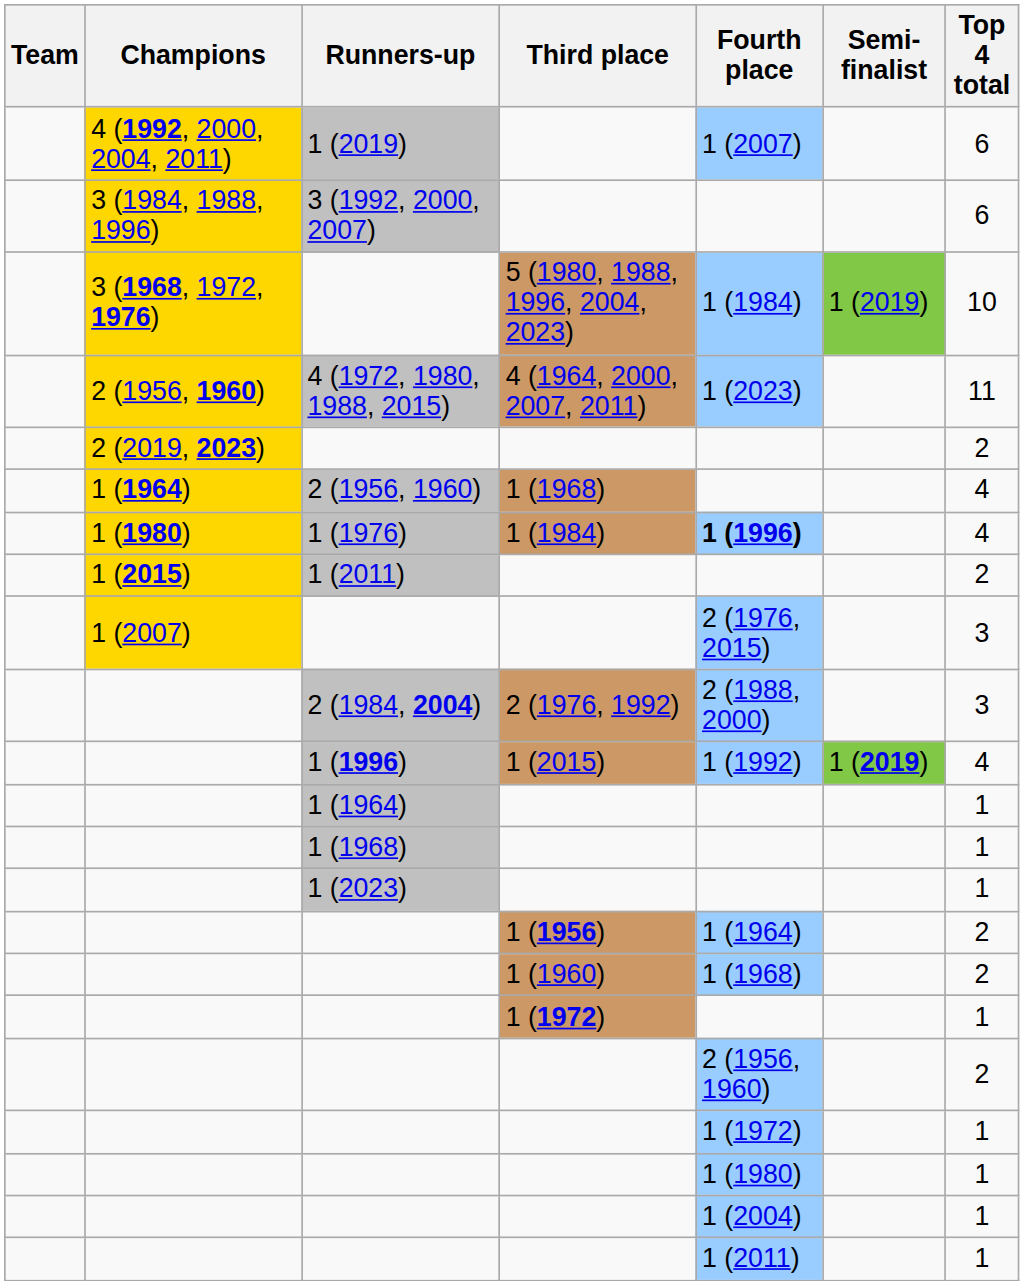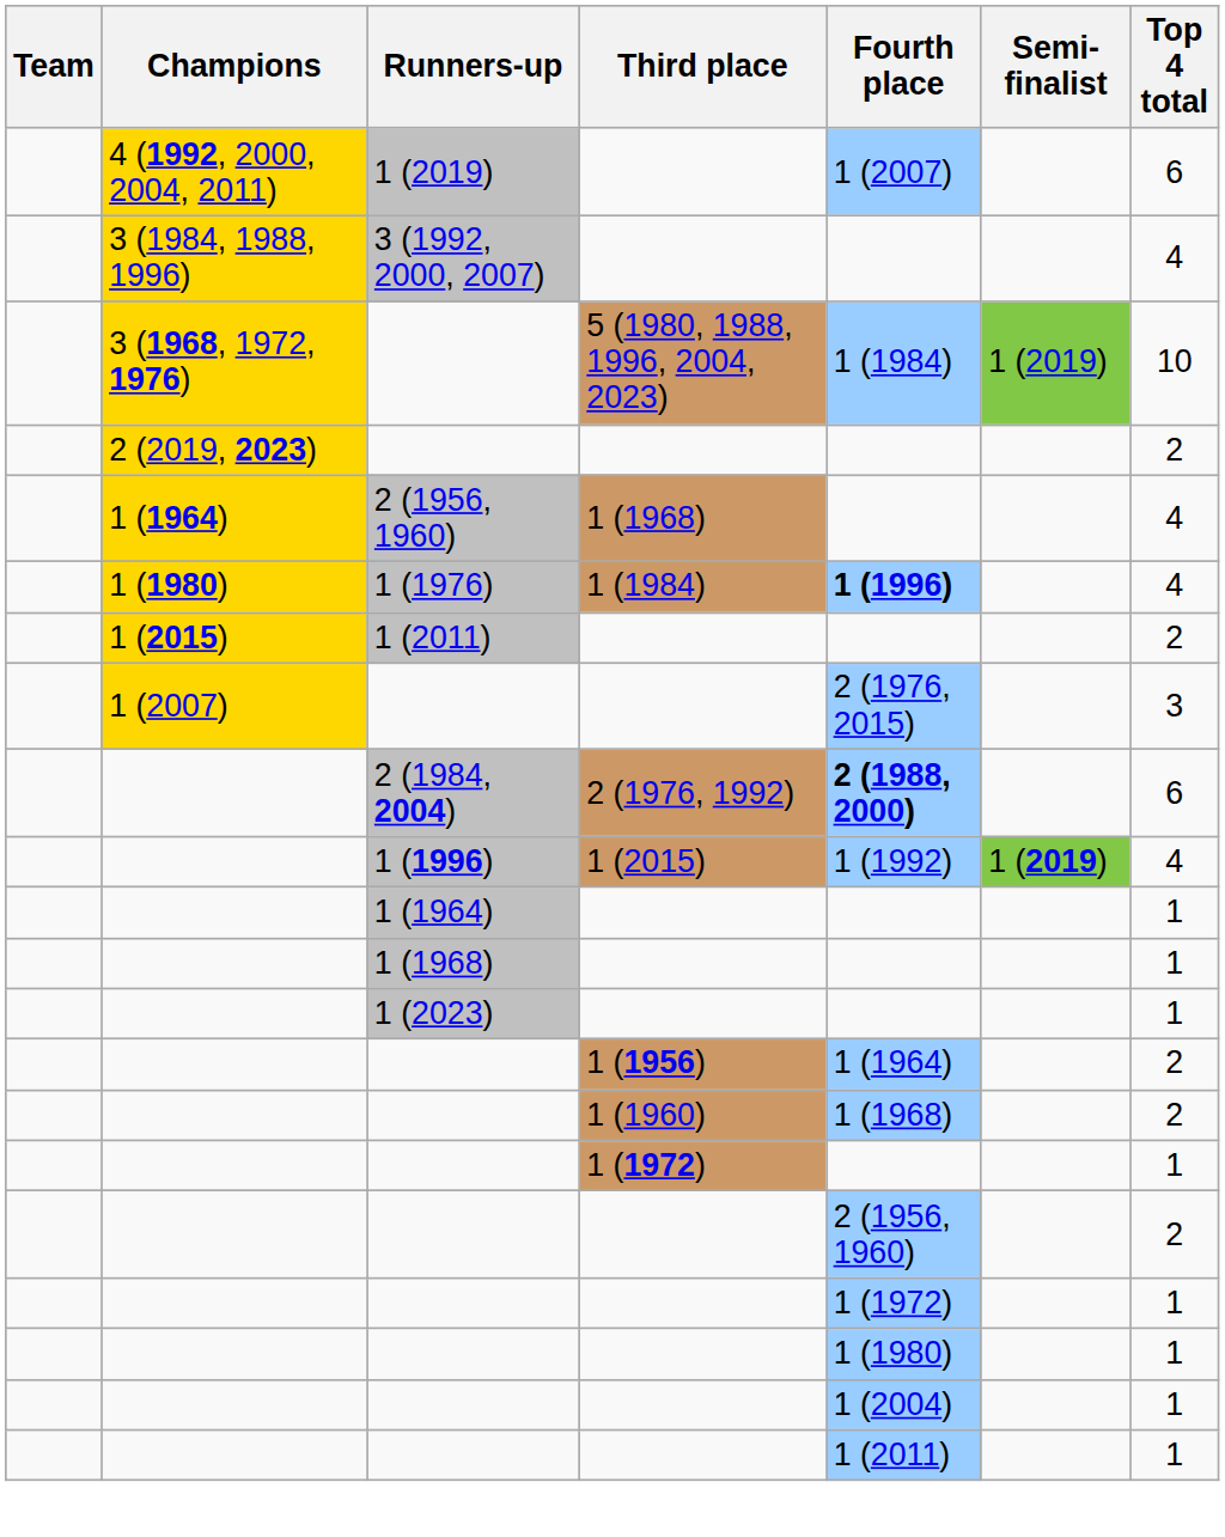3 (1992, 2000, 2007) | Top 4 total: 6 -> 4
- row: 2 (1956, 1960) | 4 (1972, 1980, 1988, 2015) | 4 (1964, 2000, 2007, 2011) | 1 (2023) | 11
2 (1984, 2004) | Fourth place: normal -> bold
2 (1984, 2004) | Top 4 total: 3 -> 6
